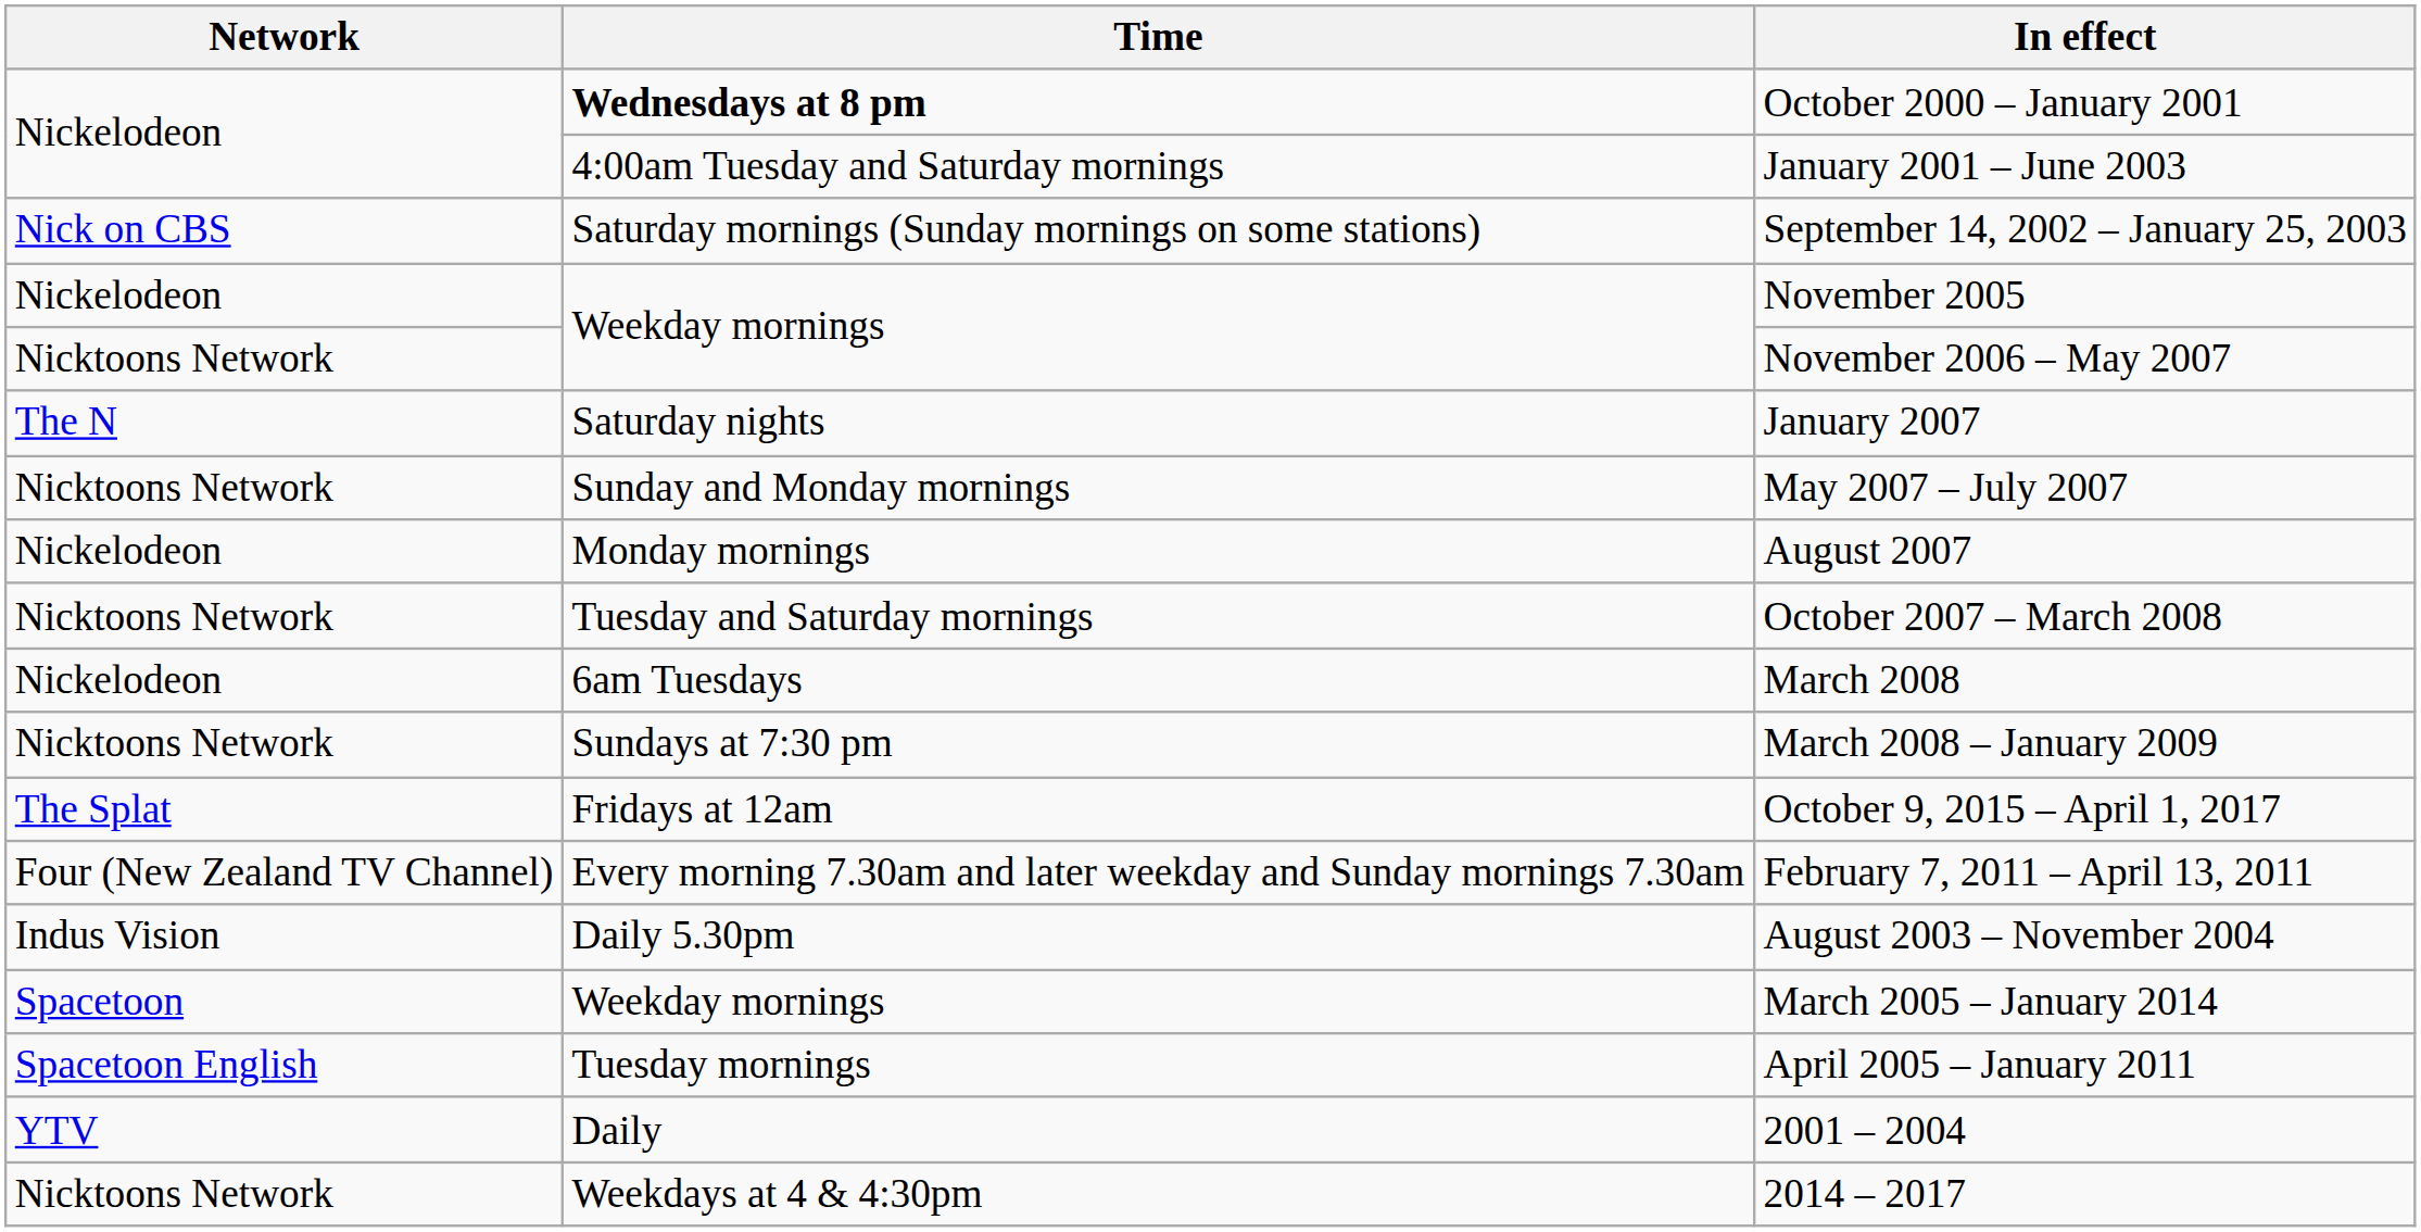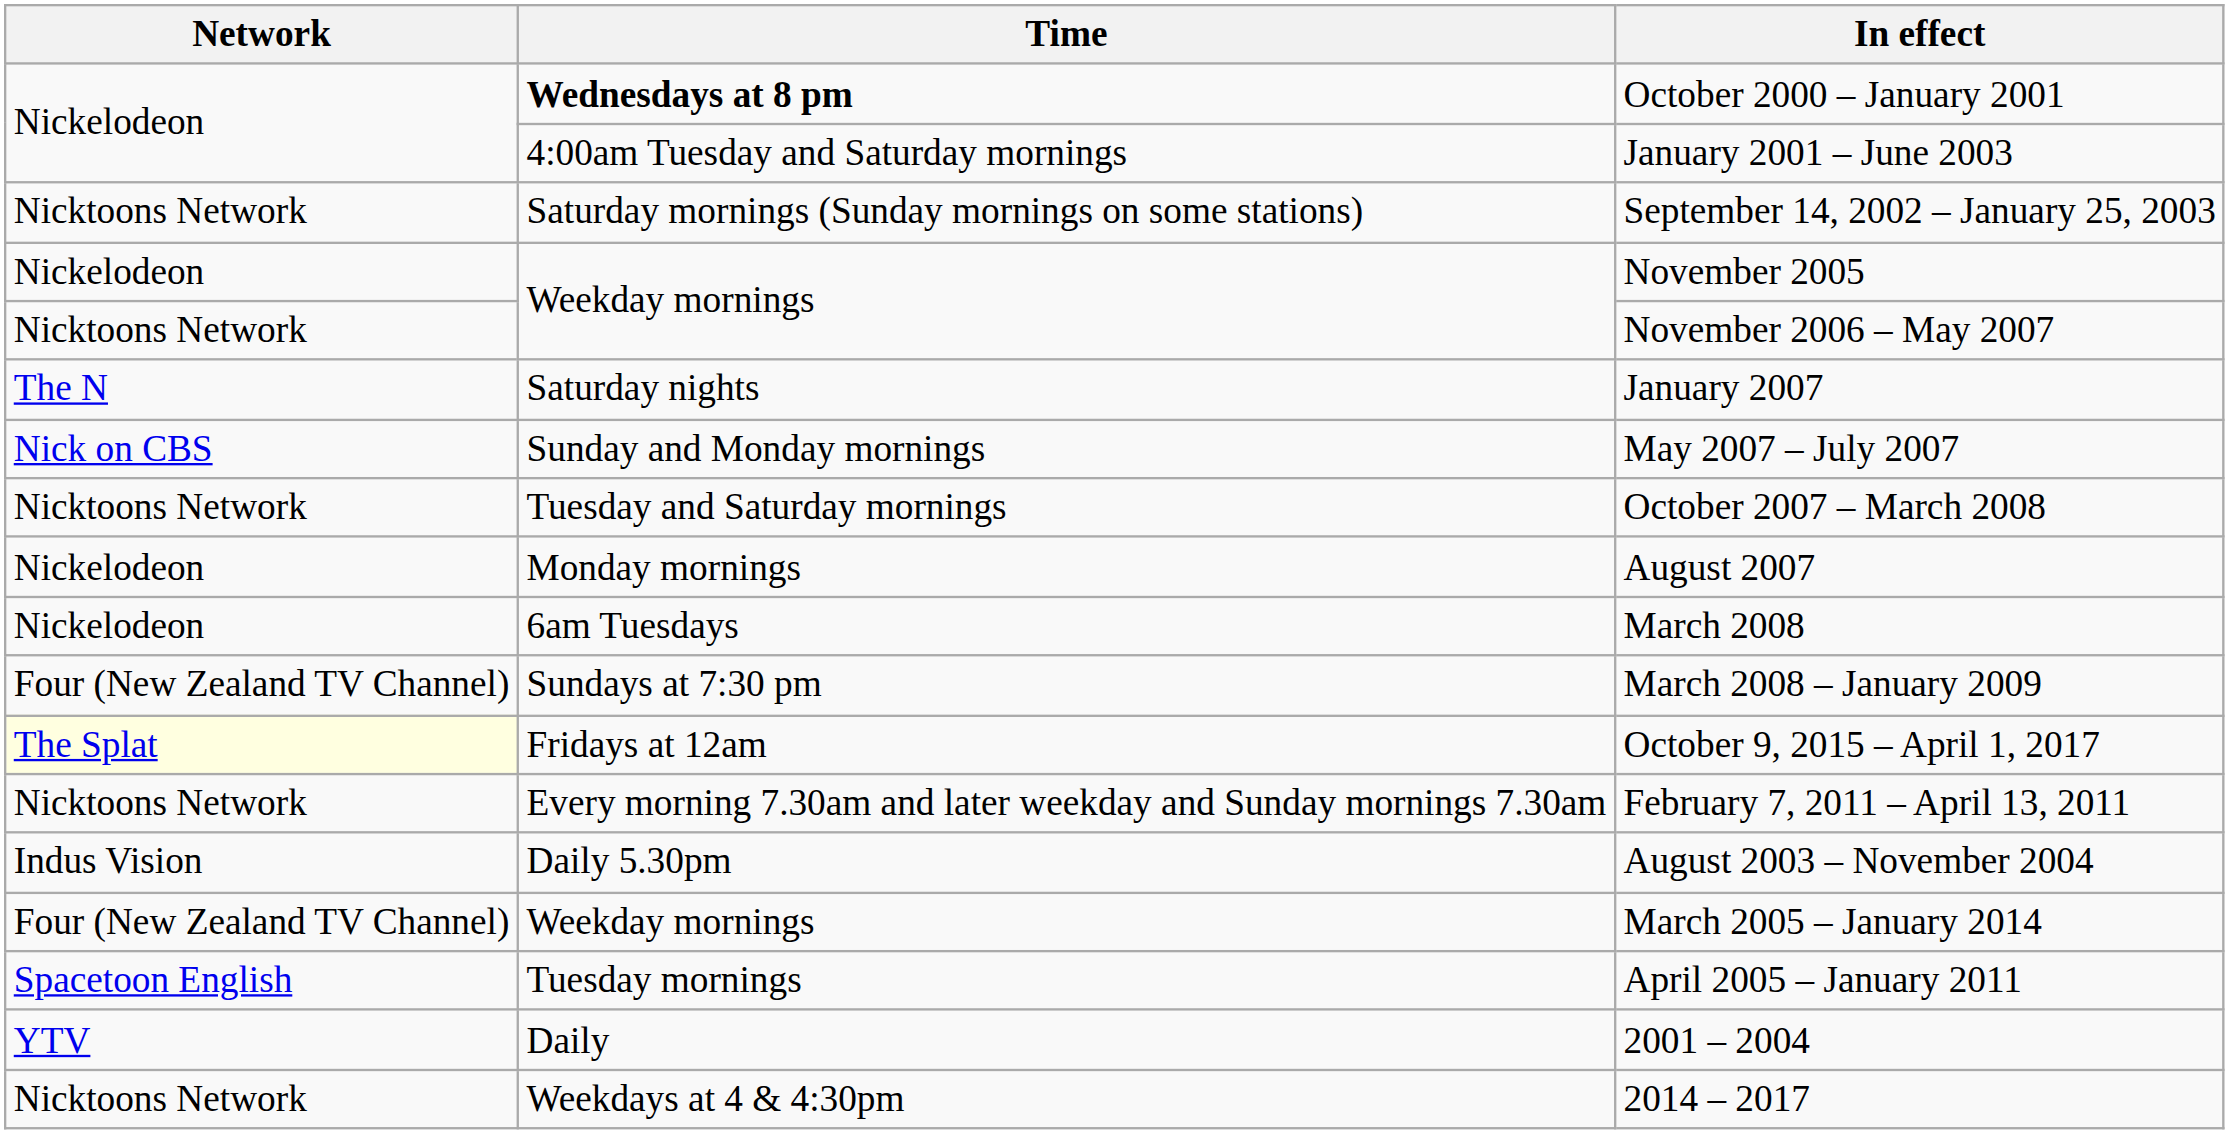September 14, 2002 – January 25, 2003 | Network: Nick on CBS -> Nicktoons Network
May 2007 – July 2007 | Network: Nicktoons Network -> Nick on CBS
rows swapped: August 2007 <-> October 2007 – March 2008
March 2008 – January 2009 | Network: Nicktoons Network -> Four (New Zealand TV Channel)
October 9, 2015 – April 1, 2017 | Network: no background -> lightyellow background
February 7, 2011 – April 13, 2011 | Network: Four (New Zealand TV Channel) -> Nicktoons Network
March 2005 – January 2014 | Network: Spacetoon -> Four (New Zealand TV Channel)
